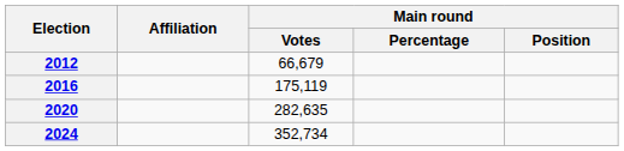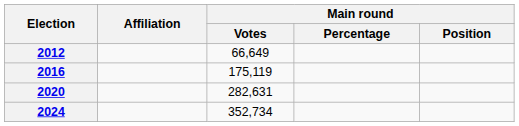2012 | Main round / Votes: 66,679 -> 66,649
2020 | Main round / Votes: 282,635 -> 282,631
